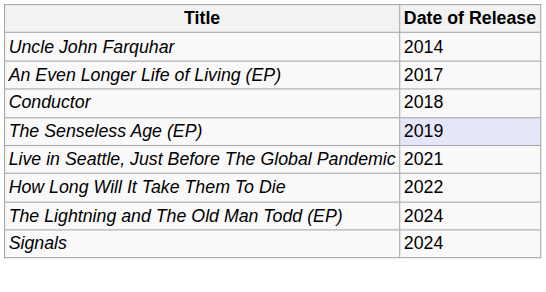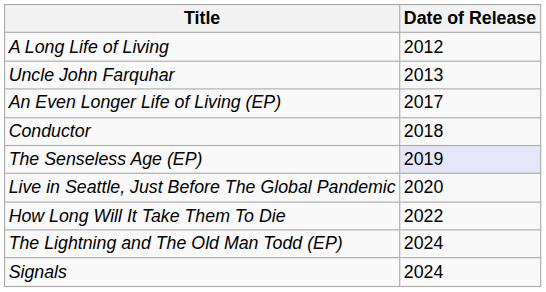+ row: A Long Life of Living | 2012
Uncle John Farquhar | Date of Release: 2014 -> 2013
Live in Seattle, Just Before The Global Pandemic | Date of Release: 2021 -> 2020
